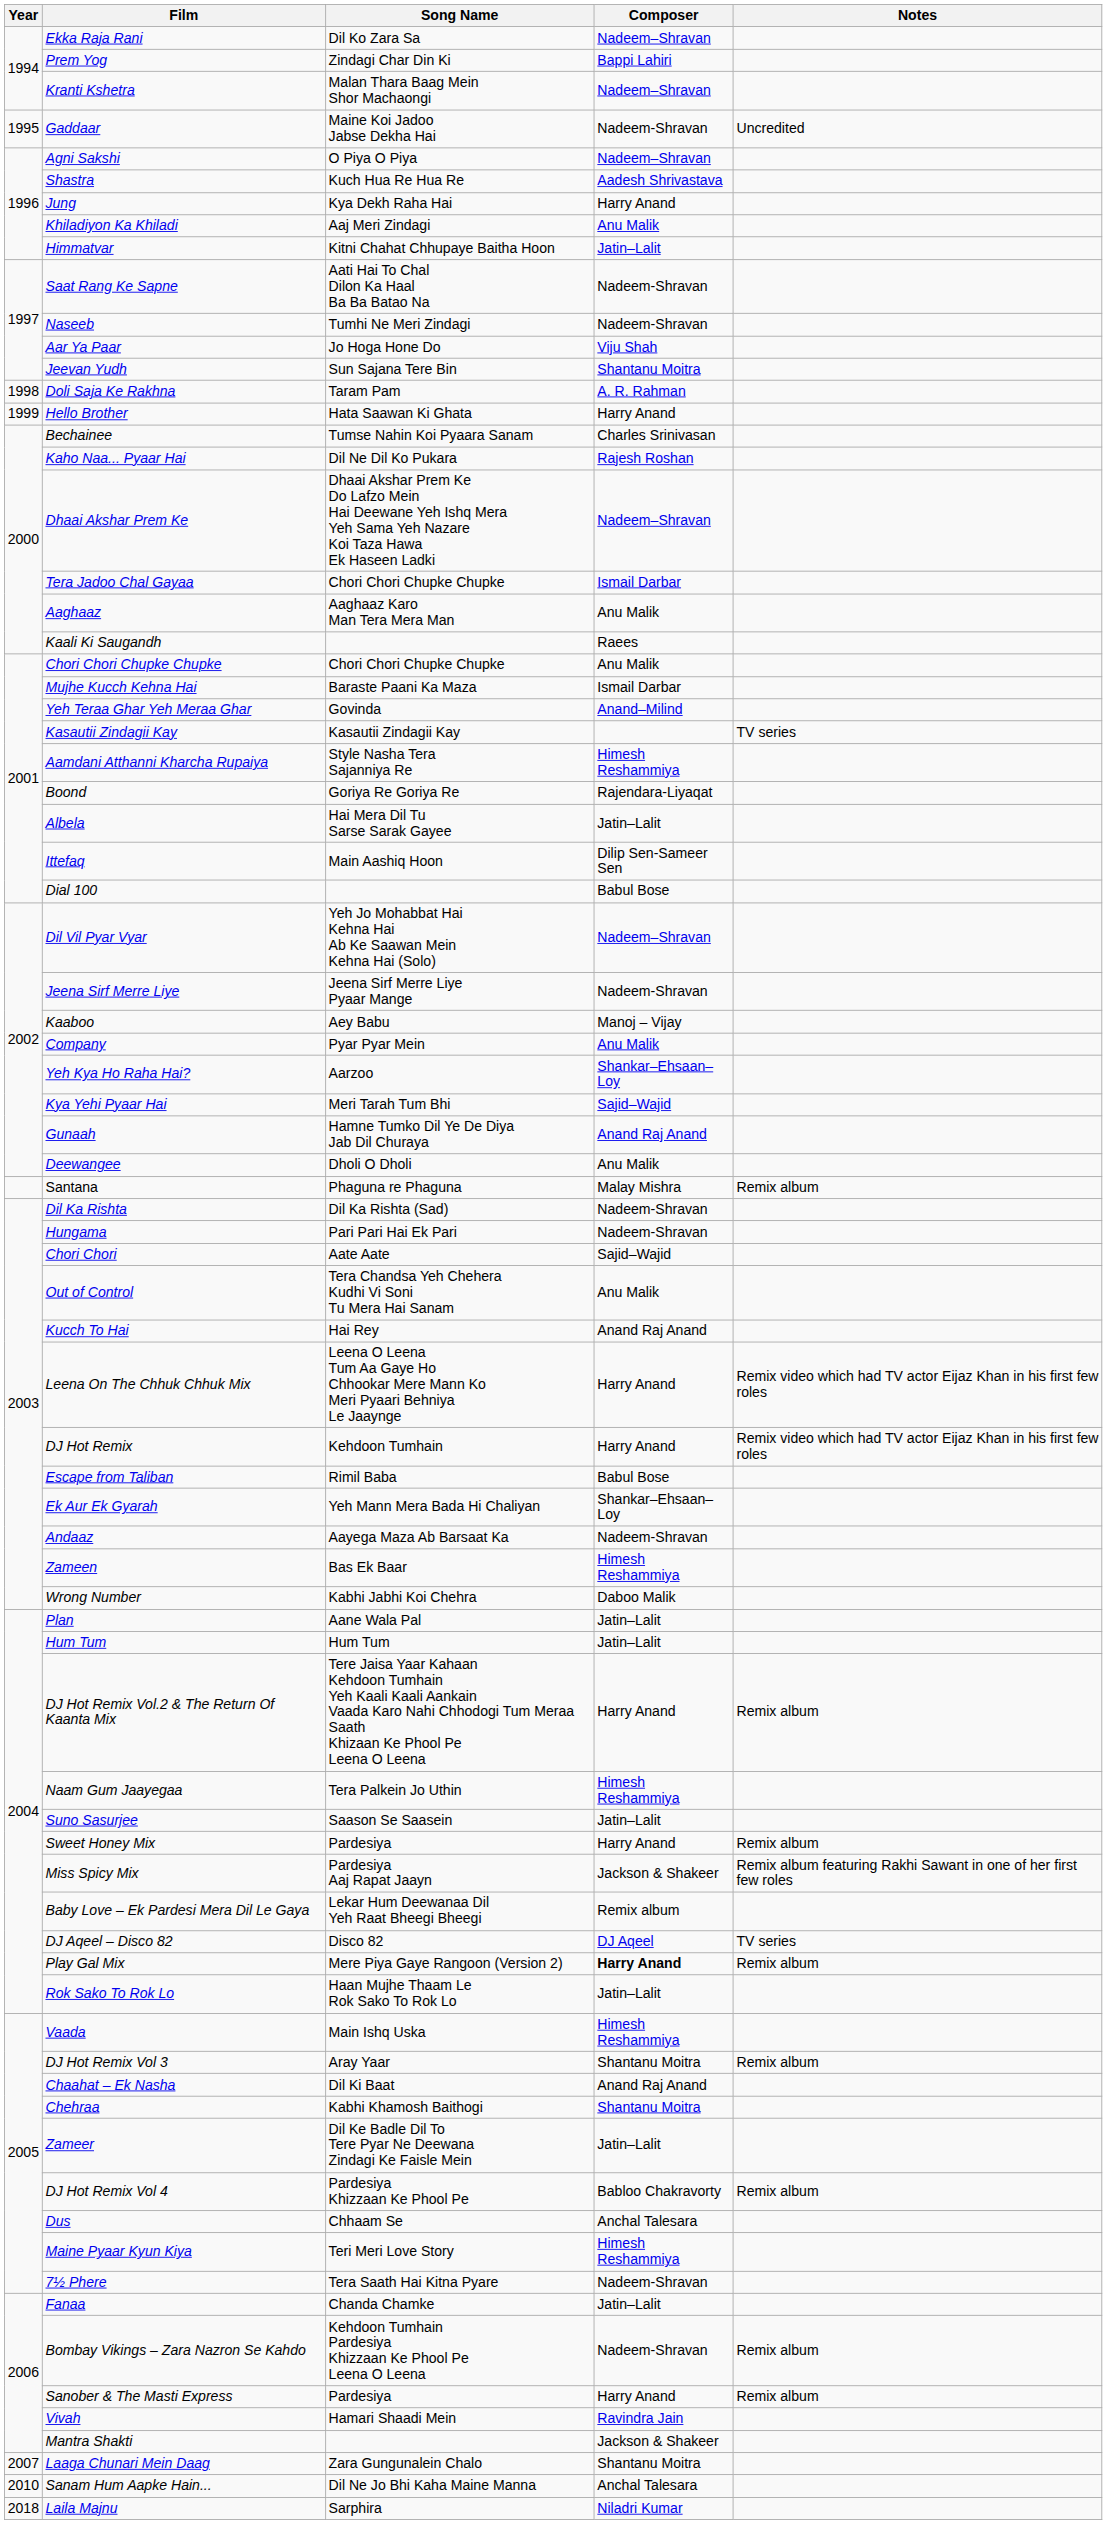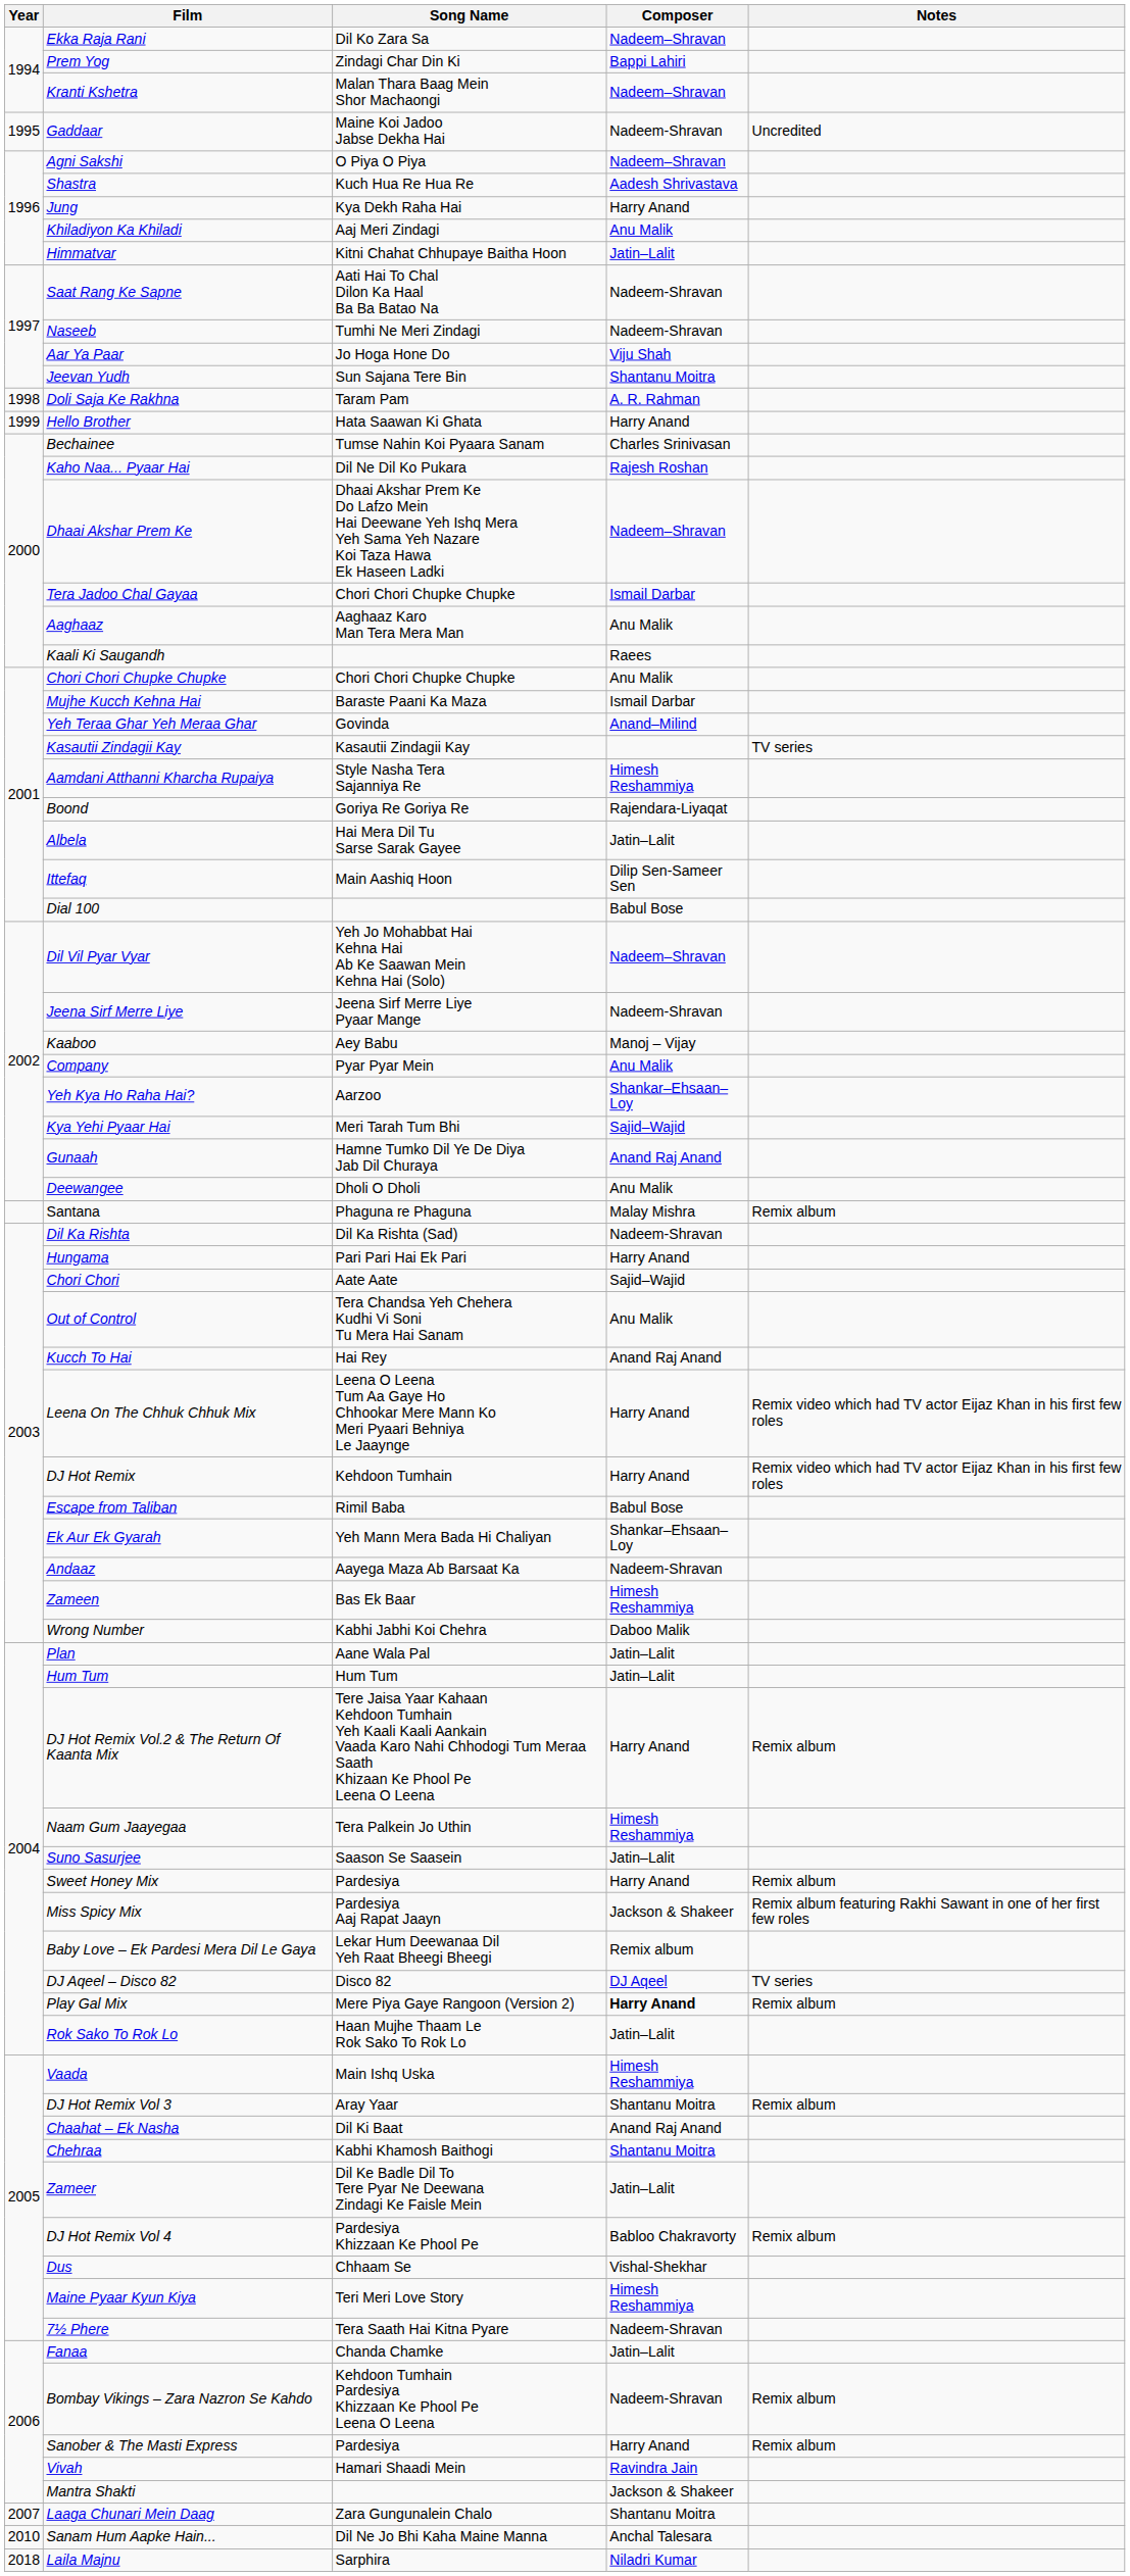Hungama | Composer: Nadeem-Shravan -> Harry Anand
Dus | Composer: Anchal Talesara -> Vishal-Shekhar
